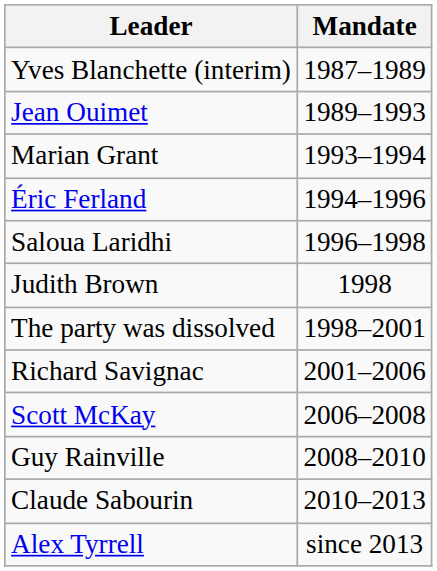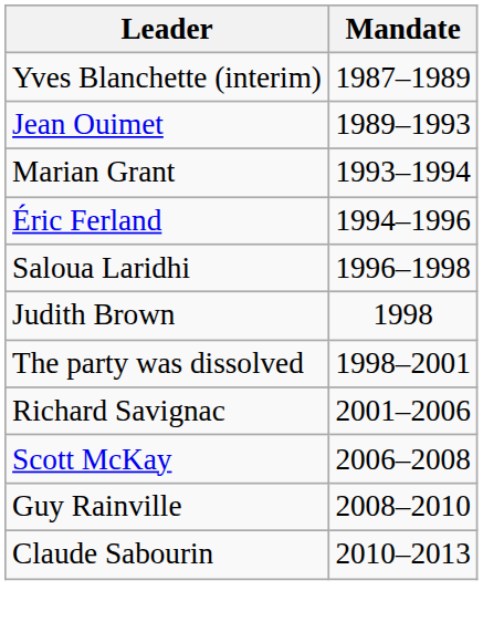- row: Alex Tyrrell | since 2013
